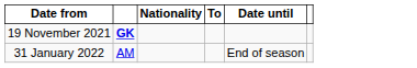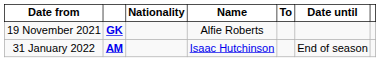+ column: Name | Alfie Roberts | Isaac Hutchinson
31 January 2022 | column 2: normal -> bold
